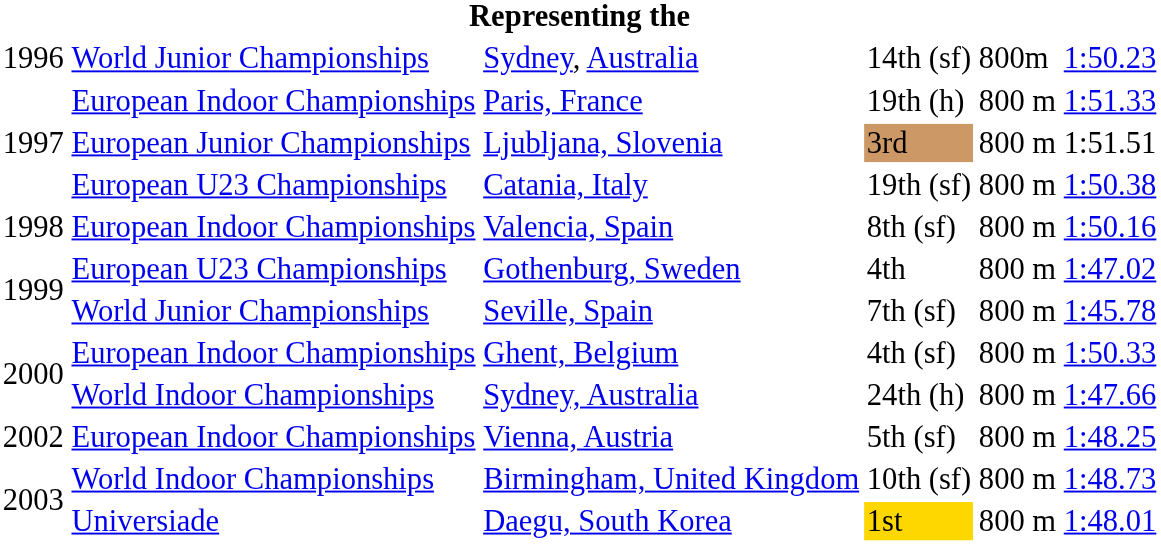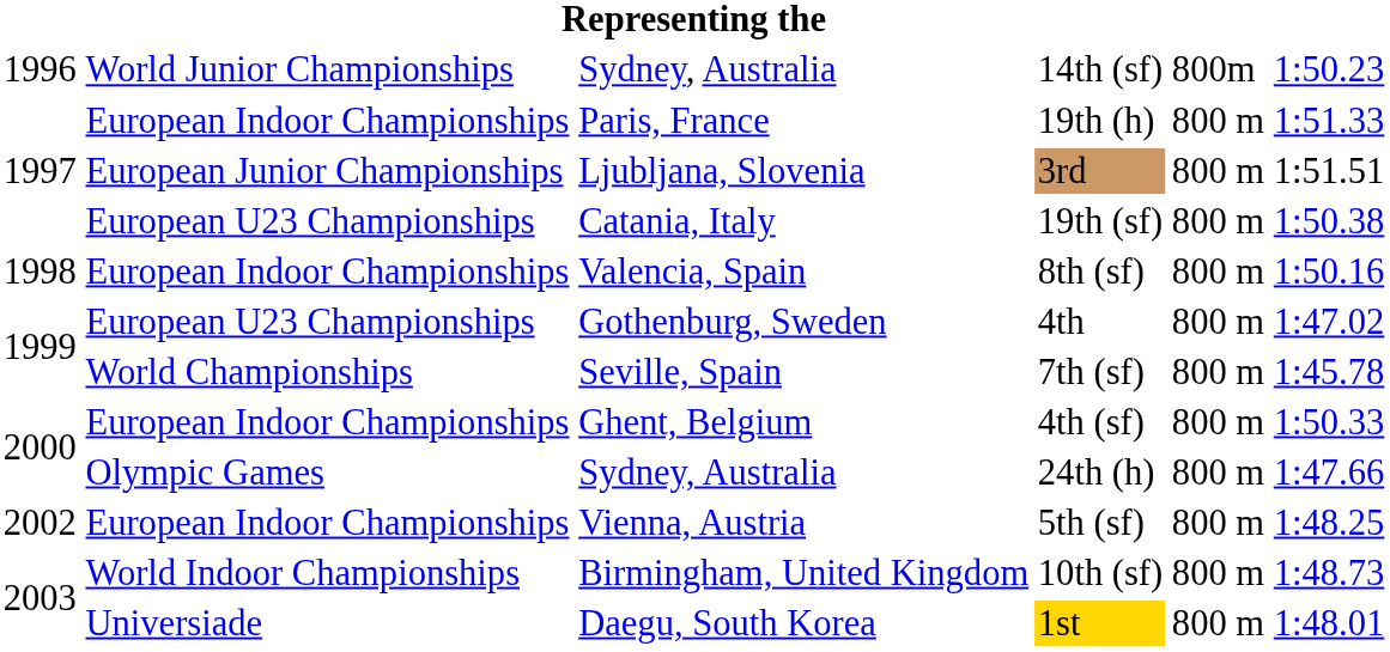7th (sf) | column 2: World Junior Championships -> World Championships
24th (h) | column 2: World Indoor Championships -> Olympic Games
